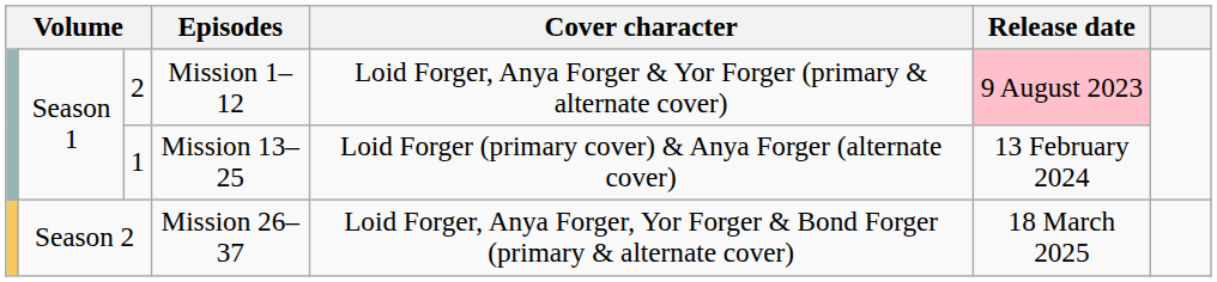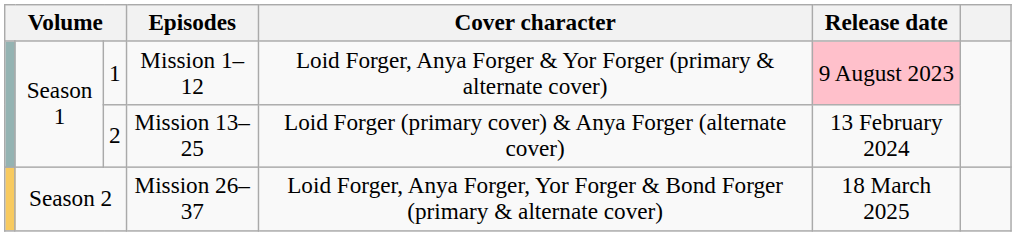Mission 1–12 | column 3: 2 -> 1
Mission 13–25 | column 3: 1 -> 2
